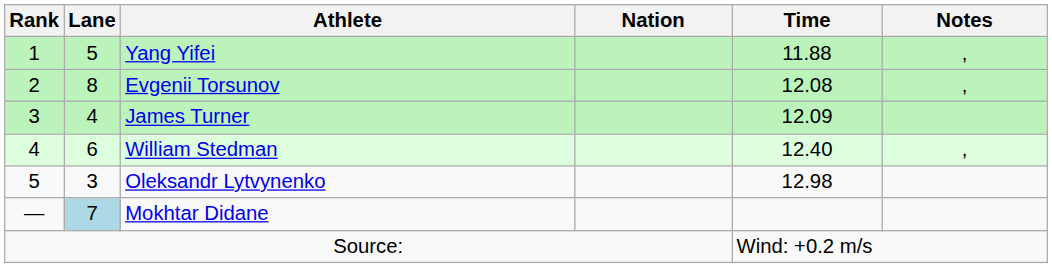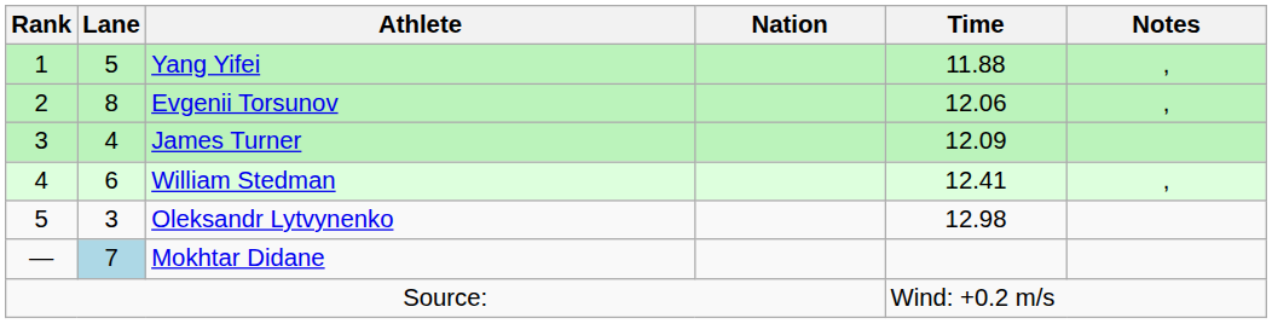Evgenii Torsunov | Time: 12.08 -> 12.06
William Stedman | Time: 12.40 -> 12.41
